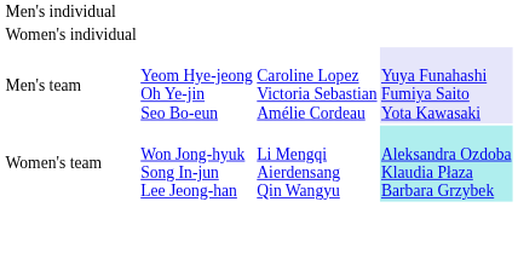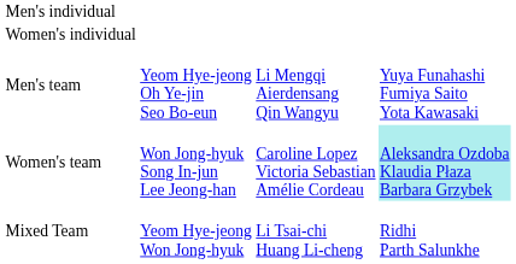Men's team | column 3: Caroline Lopez Victoria Sebastian Amélie Cordeau -> Li Mengqi Aierdensang Qin Wangyu
Men's team | column 4: lavender background -> no background
Women's team | column 3: Li Mengqi Aierdensang Qin Wangyu -> Caroline Lopez Victoria Sebastian Amélie Cordeau
+ row: Mixed Team | Yeom Hye-jeong Won Jong-hyuk | Li Tsai-chi Huang Li-cheng | Ridhi Parth Salunkhe
